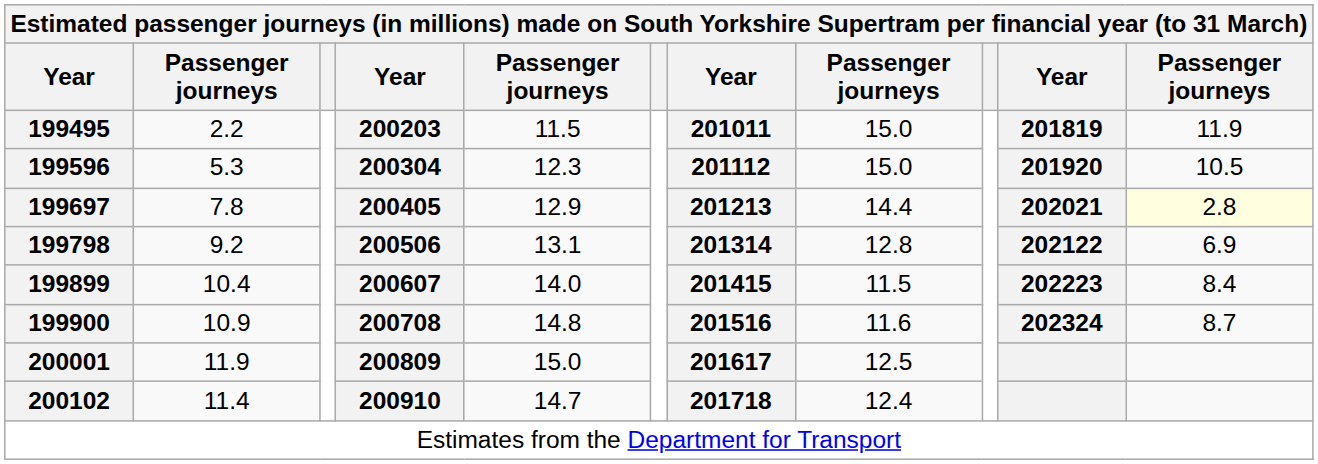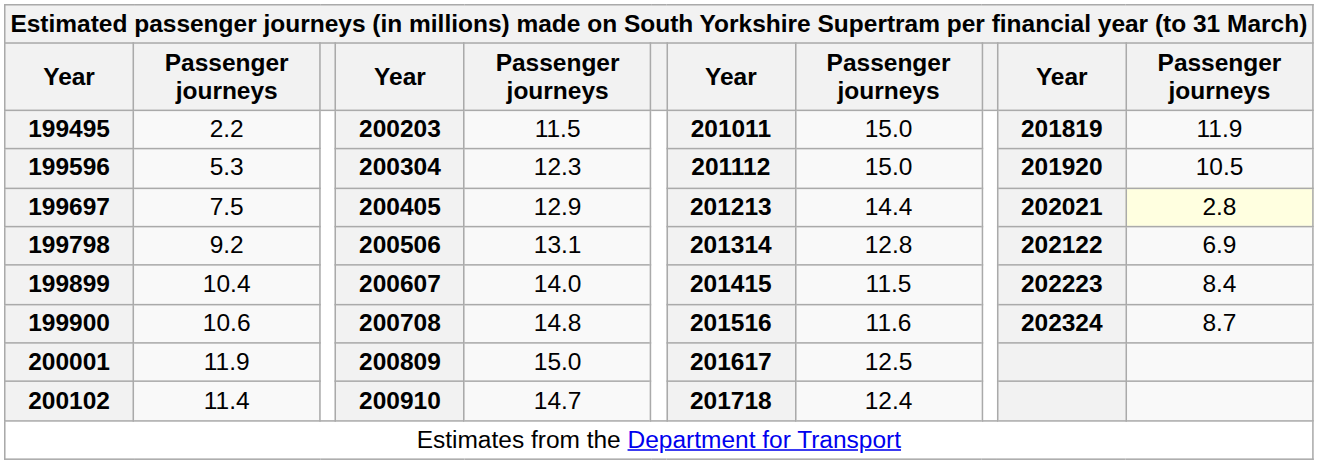199697 | column 2: 7.8 -> 7.5
199900 | column 2: 10.9 -> 10.6
